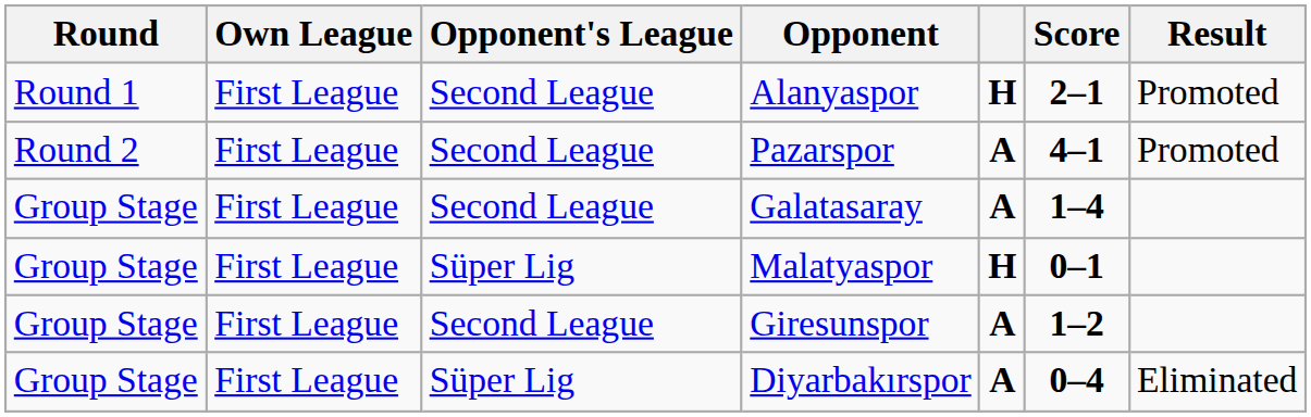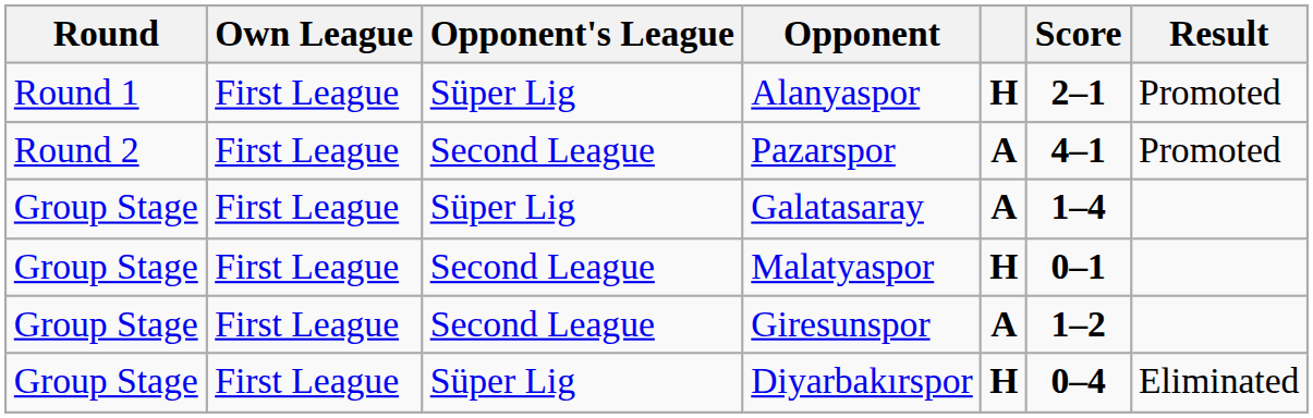Alanyaspor | Opponent's League: Second League -> Süper Lig
Galatasaray | Opponent's League: Second League -> Süper Lig
Malatyaspor | Opponent's League: Süper Lig -> Second League
Diyarbakırspor | column 5: A -> H
